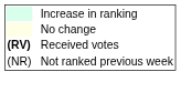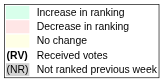+ row: Decrease in ranking
Not ranked previous week | column 1: no background -> lightgrey background
